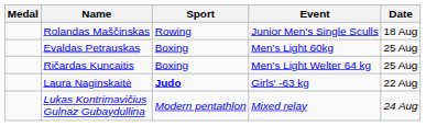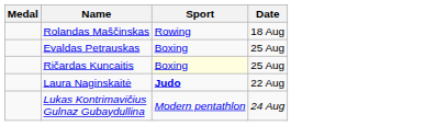- column: Event | Junior Men's Single Sculls | Men's Light 60kg | Men's Light Welter 64 kg | Girls' -63 kg | Mixed relay
Ričardas Kuncaitis | Sport: no background -> lightyellow background
